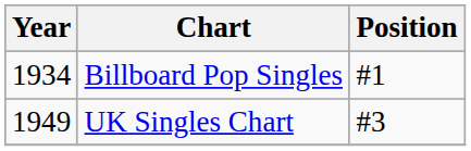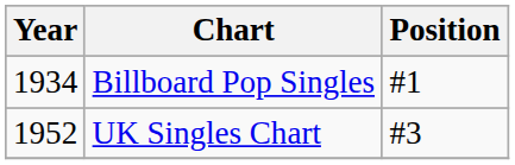UK Singles Chart | Year: 1949 -> 1952
